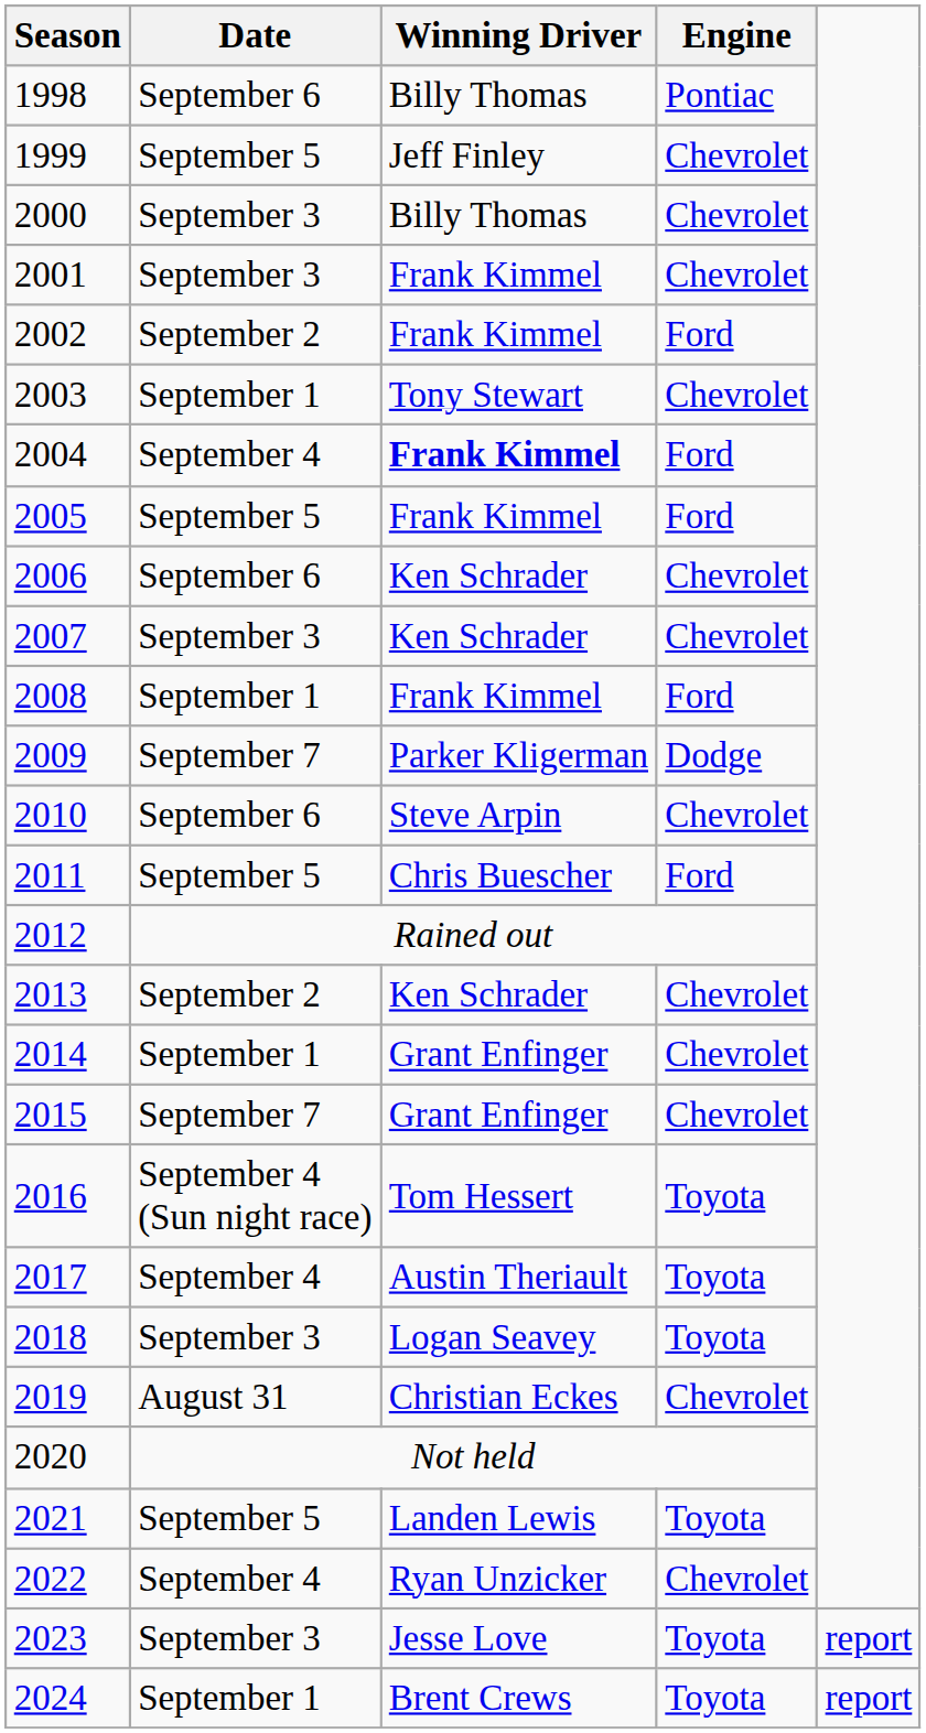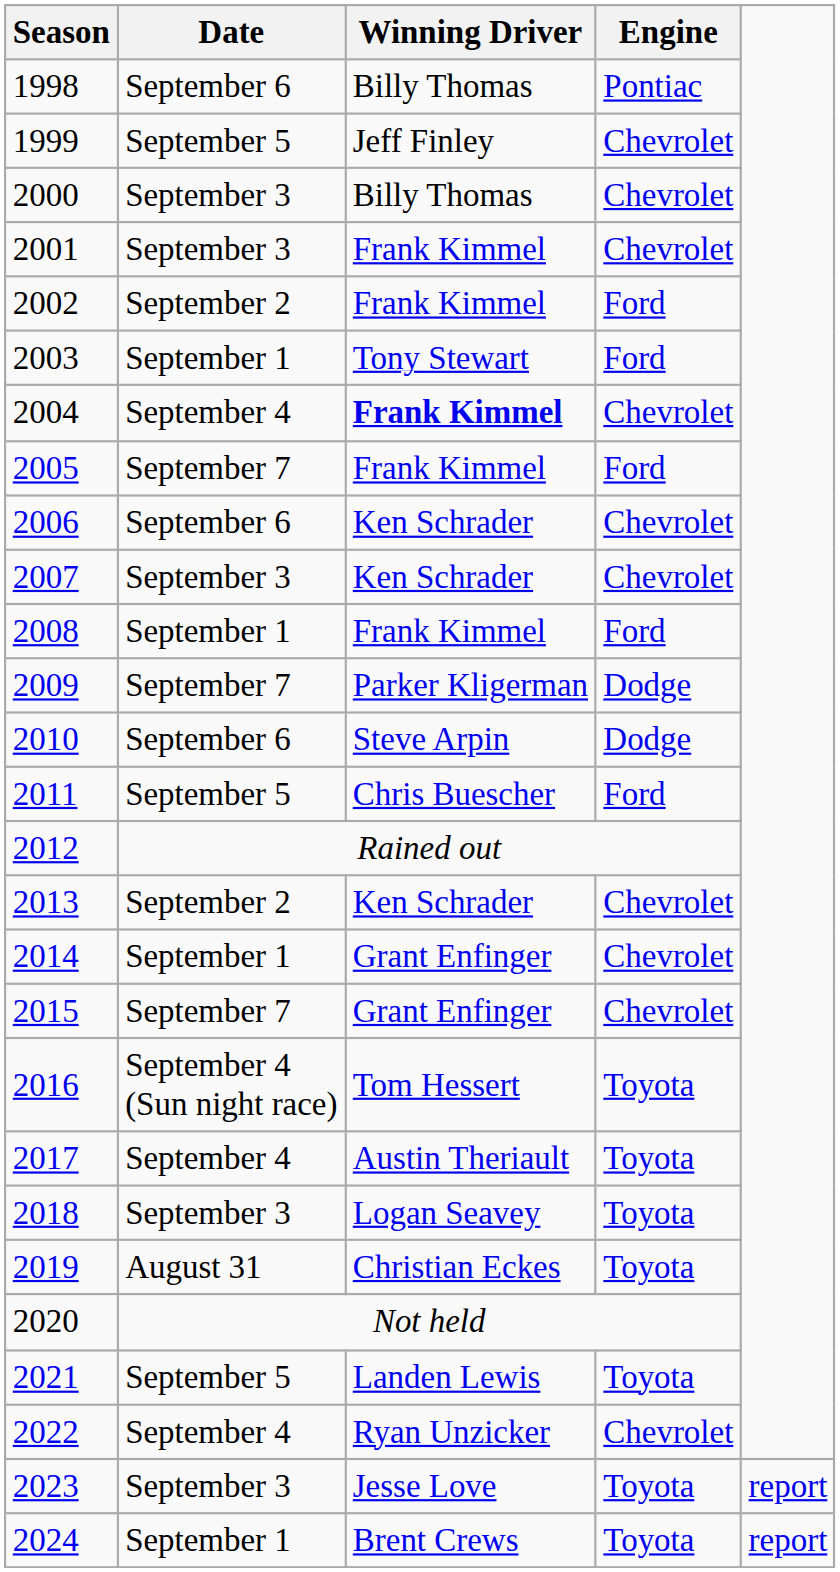2003 | Engine: Chevrolet -> Ford
2004 | Engine: Ford -> Chevrolet
2005 | Date: September 5 -> September 7
2010 | Engine: Chevrolet -> Dodge
2019 | Engine: Chevrolet -> Toyota
